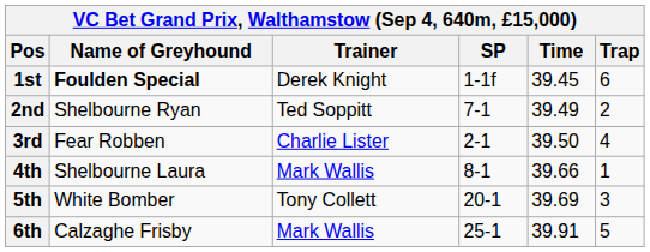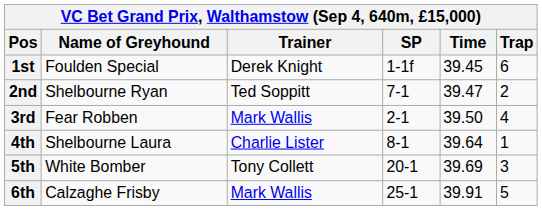1st | Name of Greyhound: bold -> normal
2nd | Time: 39.49 -> 39.47
3rd | Trainer: Charlie Lister -> Mark Wallis
4th | Trainer: Mark Wallis -> Charlie Lister
4th | Time: 39.66 -> 39.64
